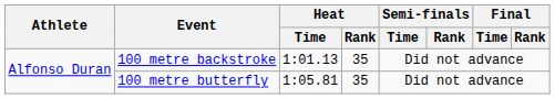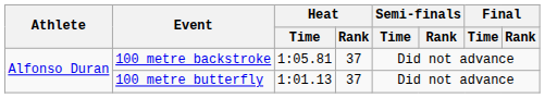100 metre backstroke | Heat / Time: 1:01.13 -> 1:05.81
100 metre backstroke | Heat / Rank: 35 -> 37
100 metre butterfly | Heat / Time: 1:05.81 -> 1:01.13
100 metre butterfly | Heat / Rank: 35 -> 37
